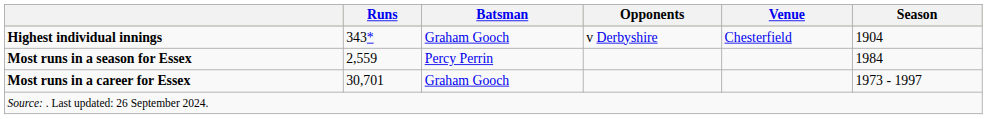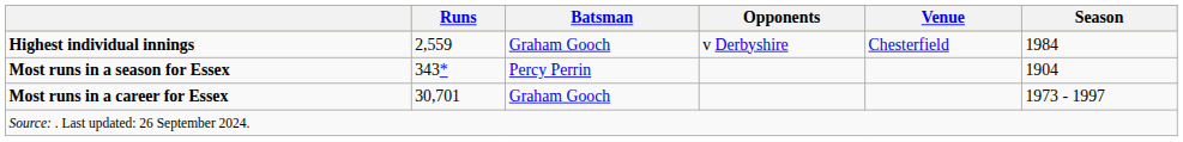Highest individual innings | Runs: 343* -> 2,559
Highest individual innings | Season: 1904 -> 1984
Most runs in a season for Essex | Runs: 2,559 -> 343*
Most runs in a season for Essex | Season: 1984 -> 1904
